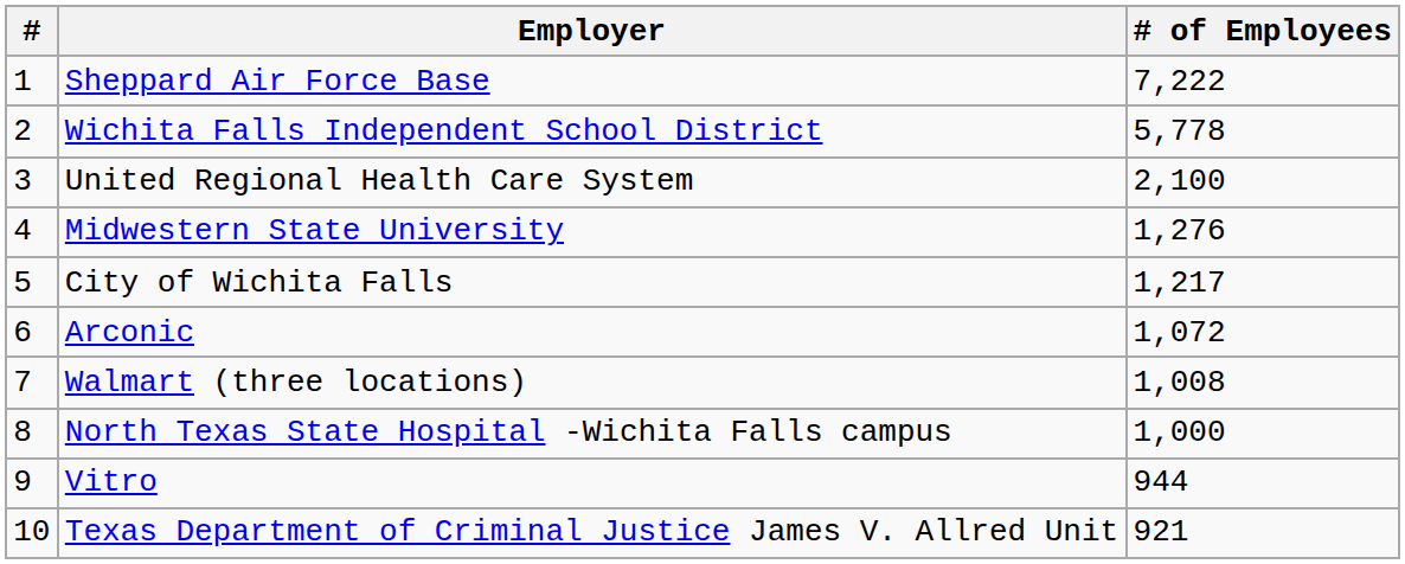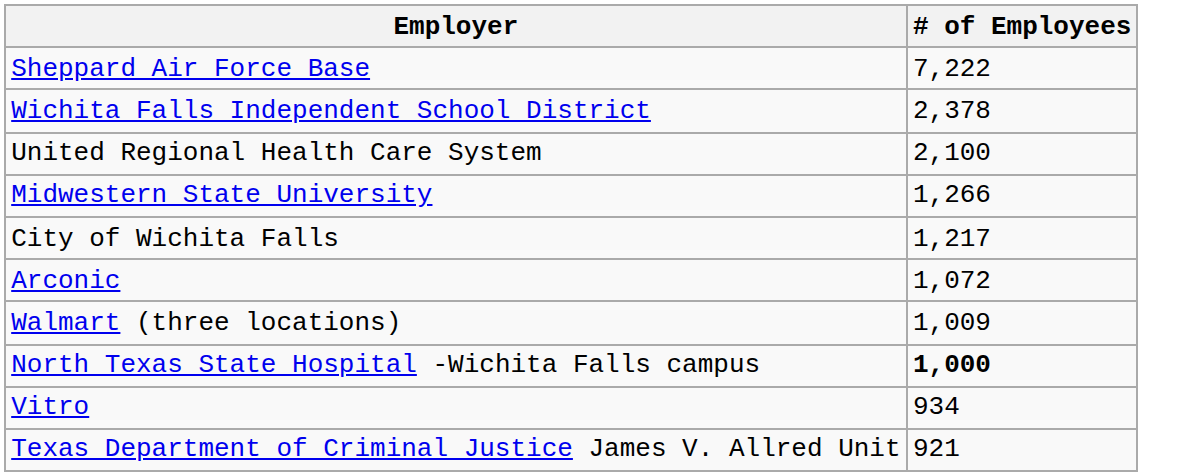- column: # | 1 | 2 | 3 | 4 | 5 | 6 | 7 | 8 | 9 | 10
Wichita Falls Independent School District | # of Employees: 5,778 -> 2,378
Midwestern State University | # of Employees: 1,276 -> 1,266
Walmart (three locations) | # of Employees: 1,008 -> 1,009
North Texas State Hospital -Wichita Falls campus | # of Employees: normal -> bold
Vitro | # of Employees: 944 -> 934
